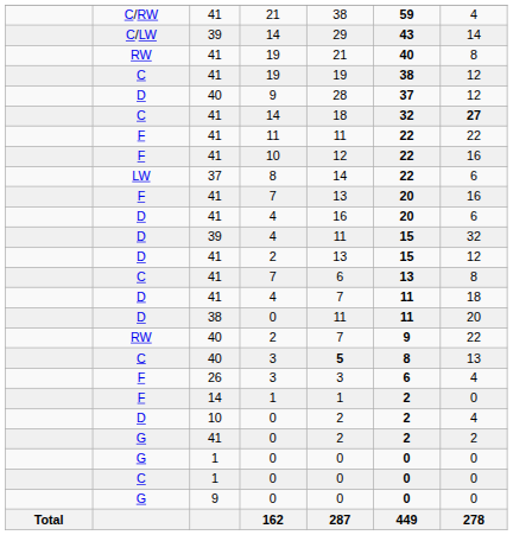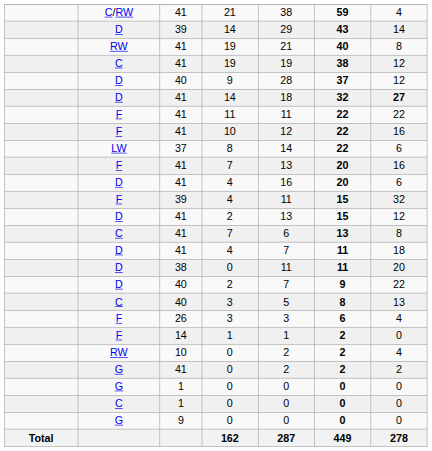39 / 14 | column 2: C/LW -> D
41 / 14 | column 2: C -> D
39 / 4 | column 2: D -> F
40 / 2 | column 2: RW -> D
40 / 3 | column 5: bold -> normal
10 / 0 | column 2: D -> RW
